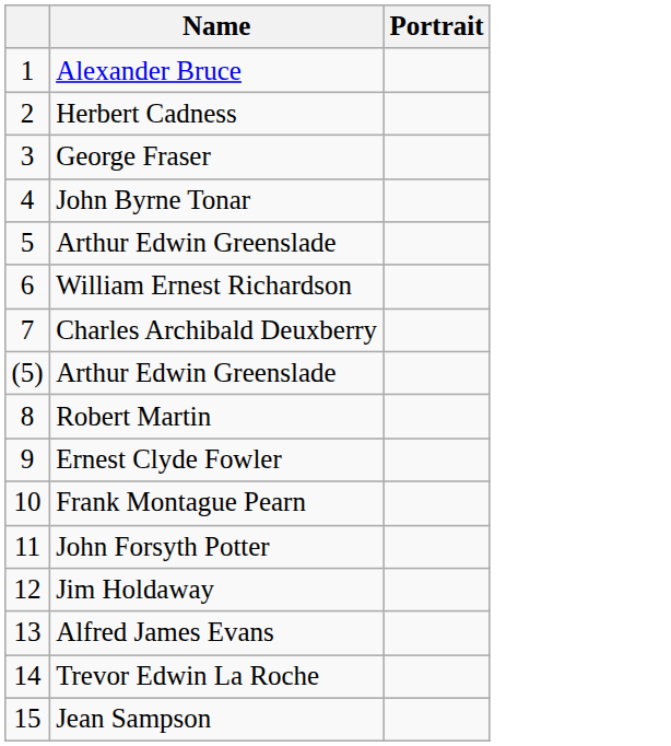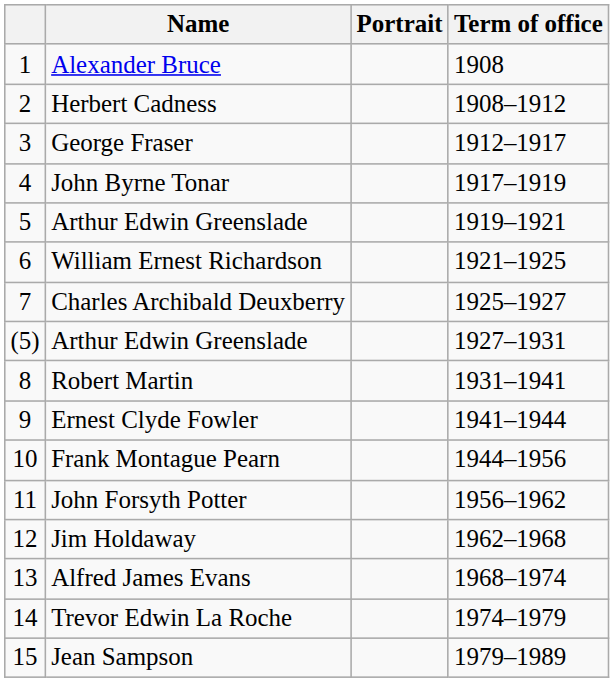+ column: Term of office | 1908 | 1908–1912 | 1912–1917 | 1917–1919 | 1919–1921 | 1921–1925 | 1925–1927 | 1927–1931 | 1931–1941 | 1941–1944 | 1944–1956 | 1956–1962 | 1962–1968 | 1968–1974 | 1974–1979 | 1979–1989
